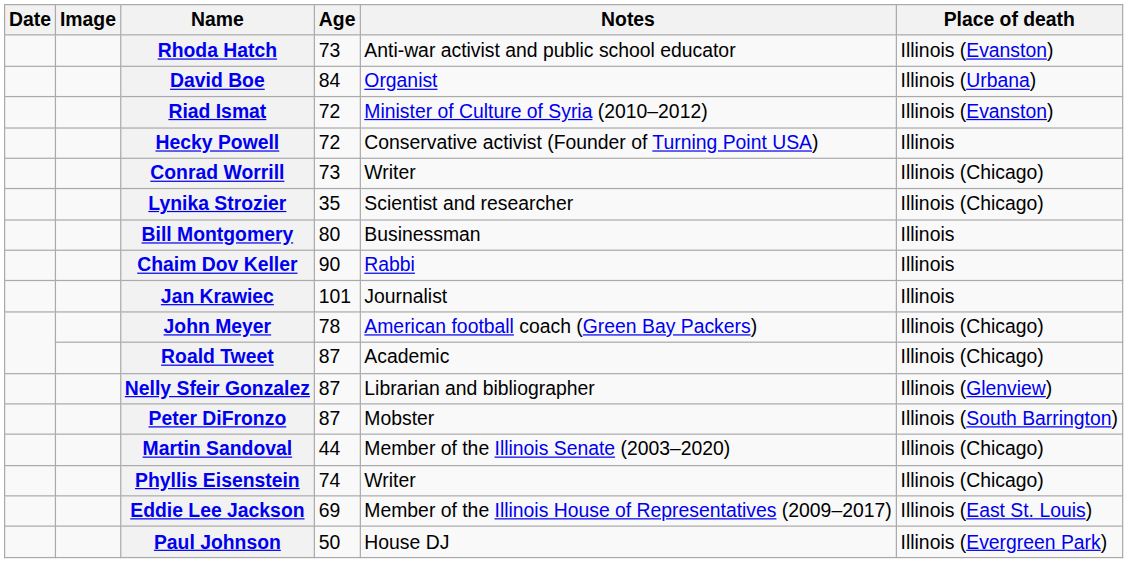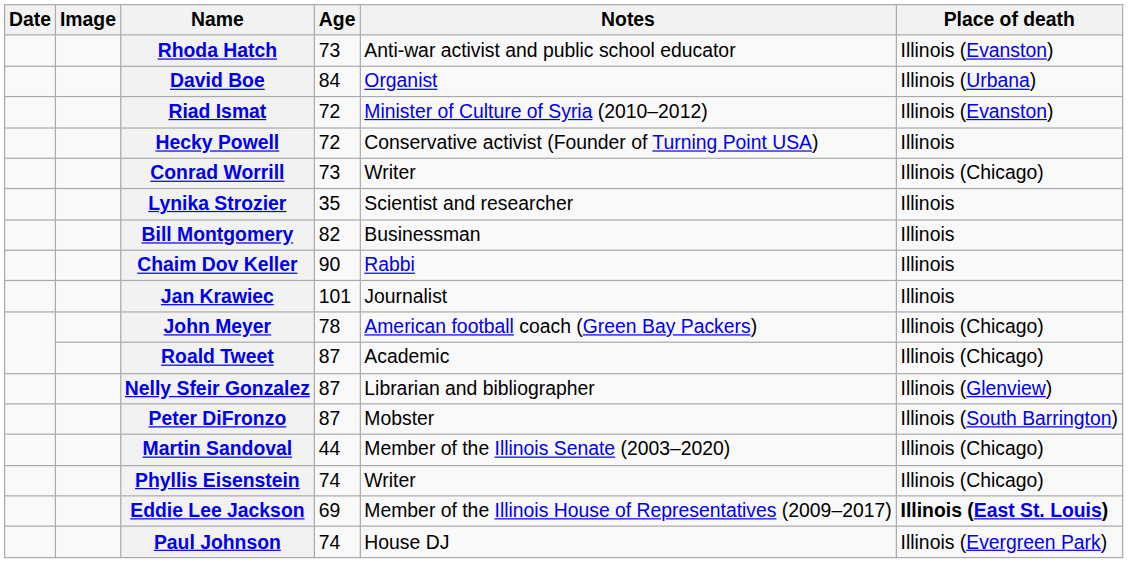Lynika Strozier | Place of death: Illinois (Chicago) -> Illinois
Bill Montgomery | Age: 80 -> 82
Eddie Lee Jackson | Place of death: normal -> bold
Paul Johnson | Age: 50 -> 74
